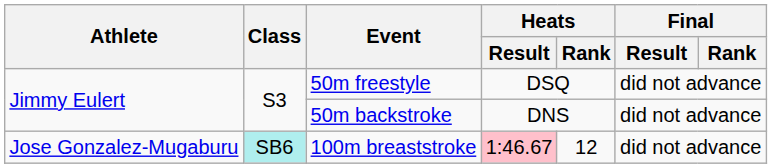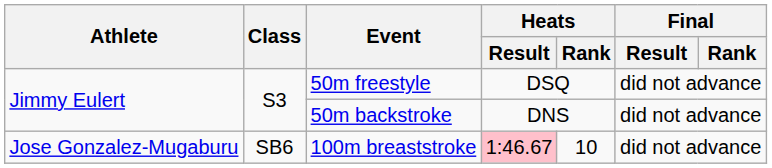100m breaststroke | Class: paleturquoise background -> no background
100m breaststroke | Heats / Rank: 12 -> 10
